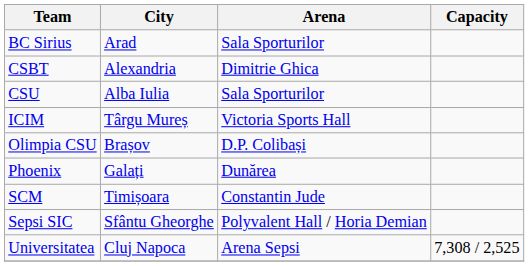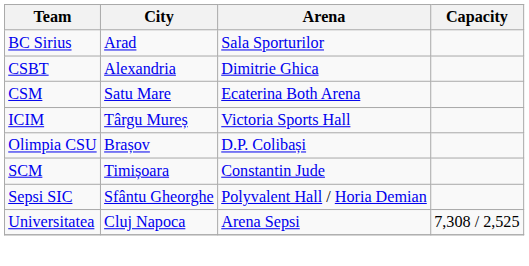+ row: CSM | Satu Mare | Ecaterina Both Arena
- row: CSU | Alba Iulia | Sala Sporturilor
- row: Phoenix | Galați | Dunărea
